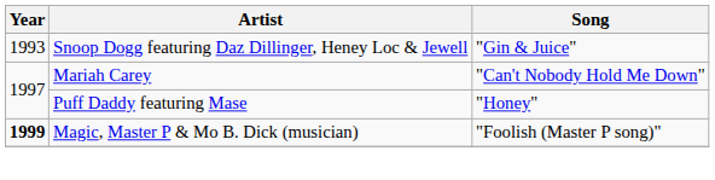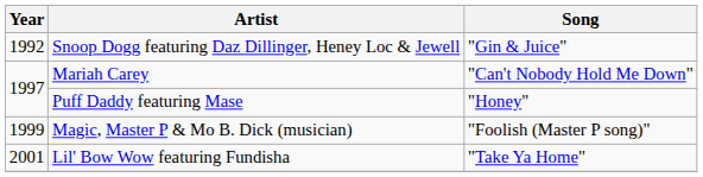Snoop Dogg featuring Daz Dillinger, Heney Loc & Jewell | Year: 1993 -> 1992
Magic, Master P & Mo B. Dick (musician) | Year: bold -> normal
+ row: 2001 | Lil' Bow Wow featuring Fundisha | "Take Ya Home"
